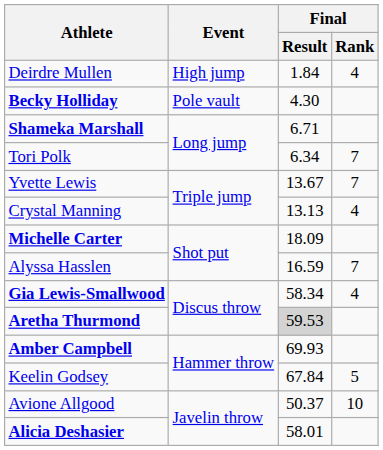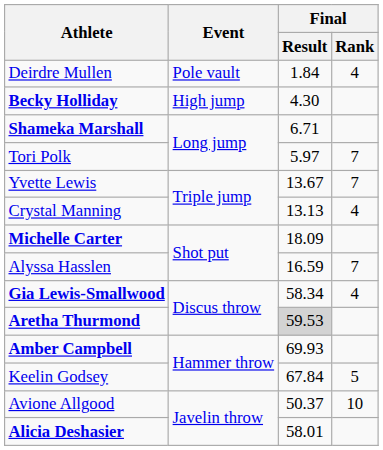Deirdre Mullen | Event: High jump -> Pole vault
Becky Holliday | Event: Pole vault -> High jump
Tori Polk | Final / Result: 6.34 -> 5.97
